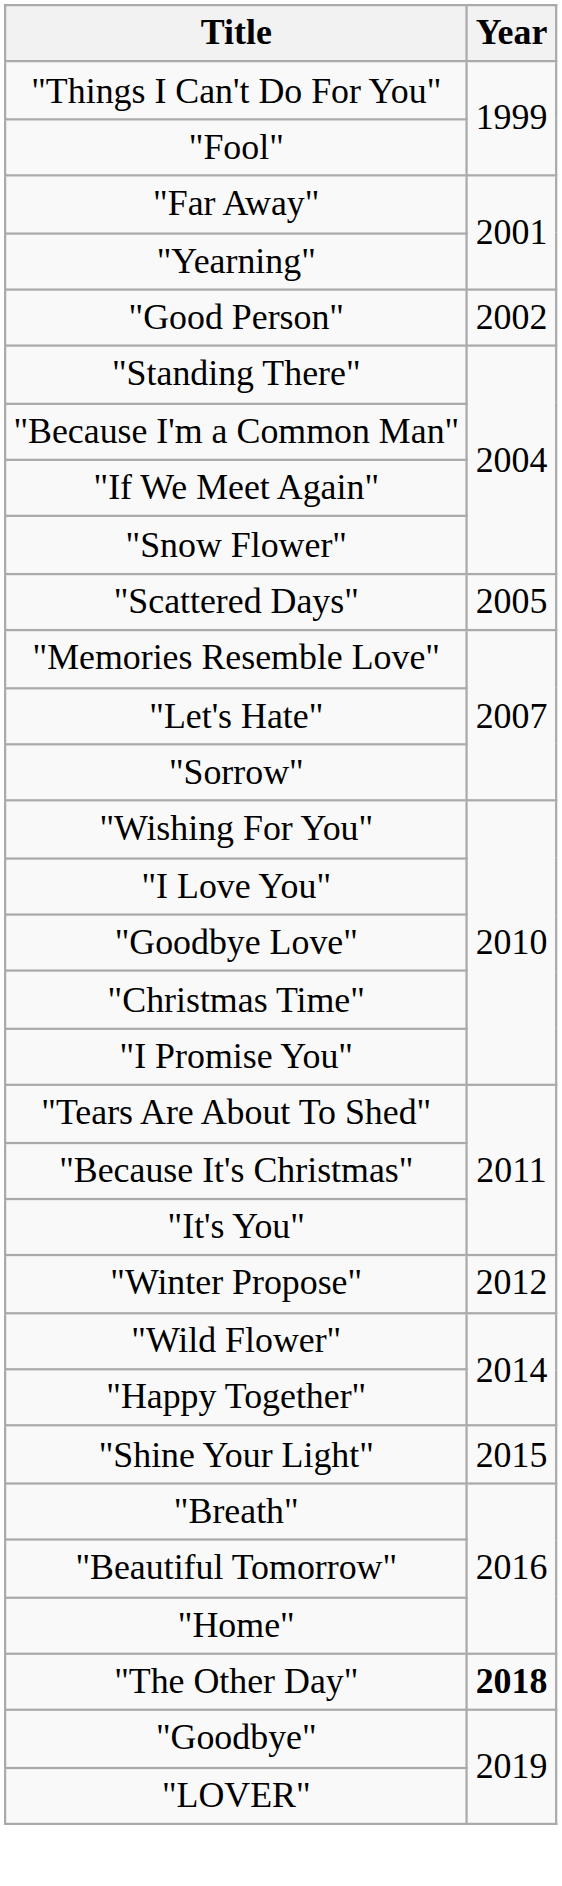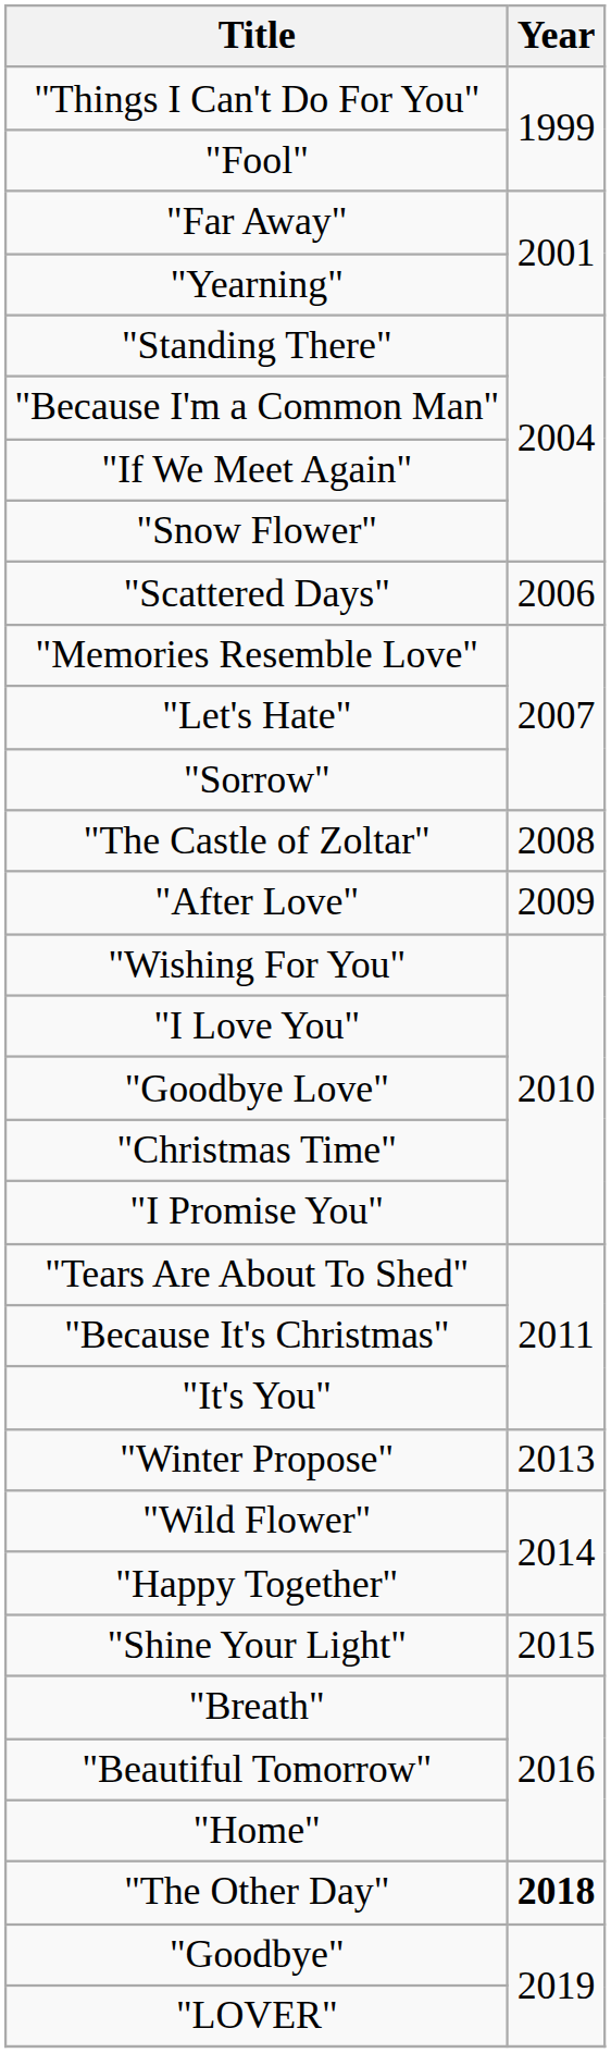- row: "Good Person" | 2002
"Scattered Days" | Year: 2005 -> 2006
+ row: "The Castle of Zoltar" | 2008
+ row: "After Love" | 2009
"Winter Propose" | Year: 2012 -> 2013
